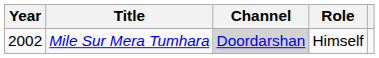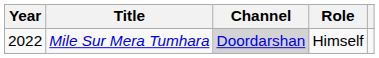Mile Sur Mera Tumhara | Year: 2002 -> 2022
